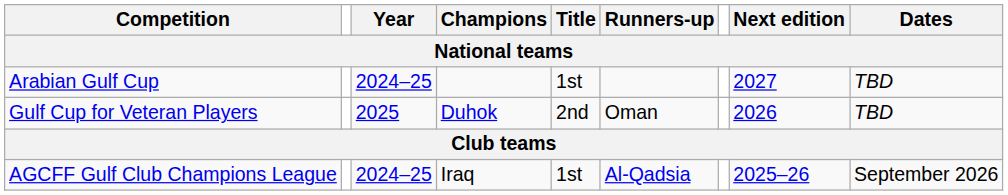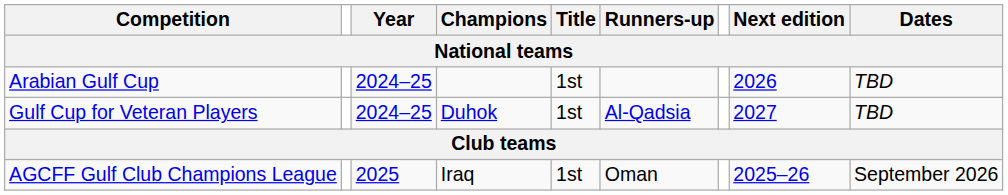Arabian Gulf Cup | Next edition: 2027 -> 2026
Gulf Cup for Veteran Players | Year: 2025 -> 2024–25
Gulf Cup for Veteran Players | Title: 2nd -> 1st
Gulf Cup for Veteran Players | Runners-up: Oman -> Al-Qadsia
Gulf Cup for Veteran Players | Next edition: 2026 -> 2027
AGCFF Gulf Club Champions League | Year: 2024–25 -> 2025
AGCFF Gulf Club Champions League | Runners-up: Al-Qadsia -> Oman
